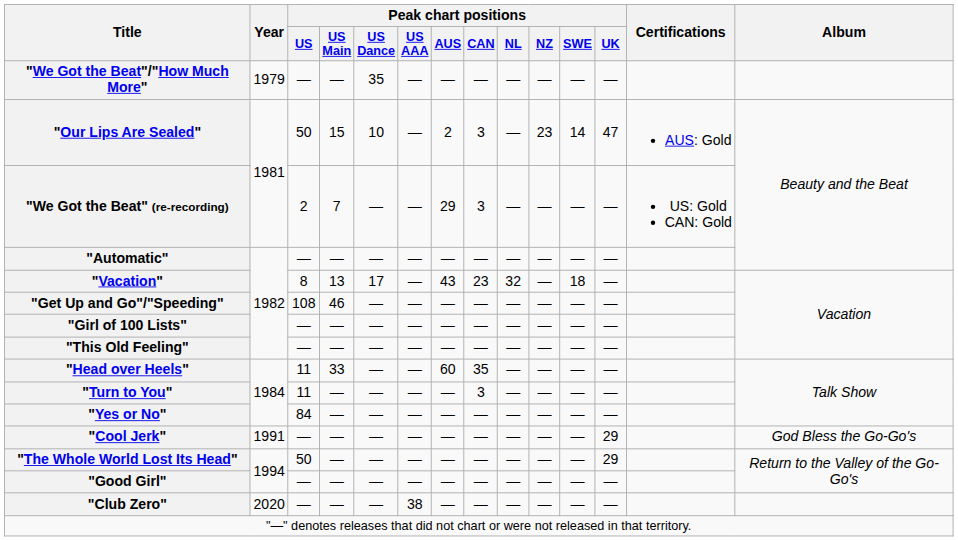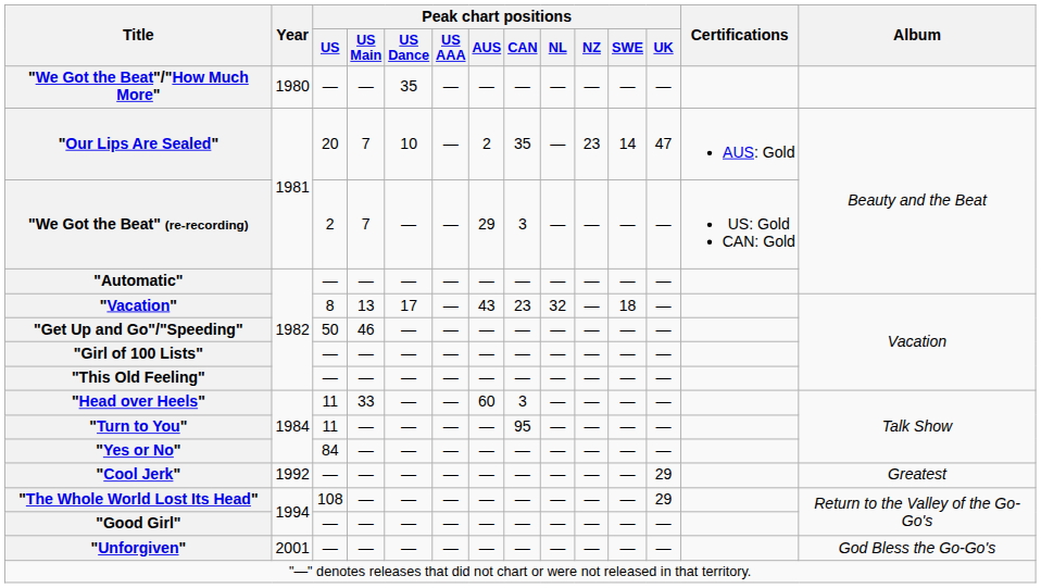"We Got the Beat"/"How Much More" | Year: 1979 -> 1980
"Our Lips Are Sealed" | Peak chart positions / US: 50 -> 20
"Our Lips Are Sealed" | Peak chart positions / US Main: 15 -> 7
"Our Lips Are Sealed" | Peak chart positions / CAN: 3 -> 35
"Get Up and Go"/"Speeding" | Peak chart positions / US: 108 -> 50
"Head over Heels" | Peak chart positions / CAN: 35 -> 3
"Turn to You" | Peak chart positions / CAN: 3 -> 95
"Cool Jerk" | Year: 1991 -> 1992
"Cool Jerk" | Album: God Bless the Go-Go's -> Greatest
"The Whole World Lost Its Head" | Peak chart positions / US: 50 -> 108
+ row: "Unforgiven" | 2001 | — | — | — | — | — | — | — | — | — | — | God Bless the Go-Go's
- row: "Club Zero" | 2020 | — | — | — | 38 | — | — | — | — | — | —
